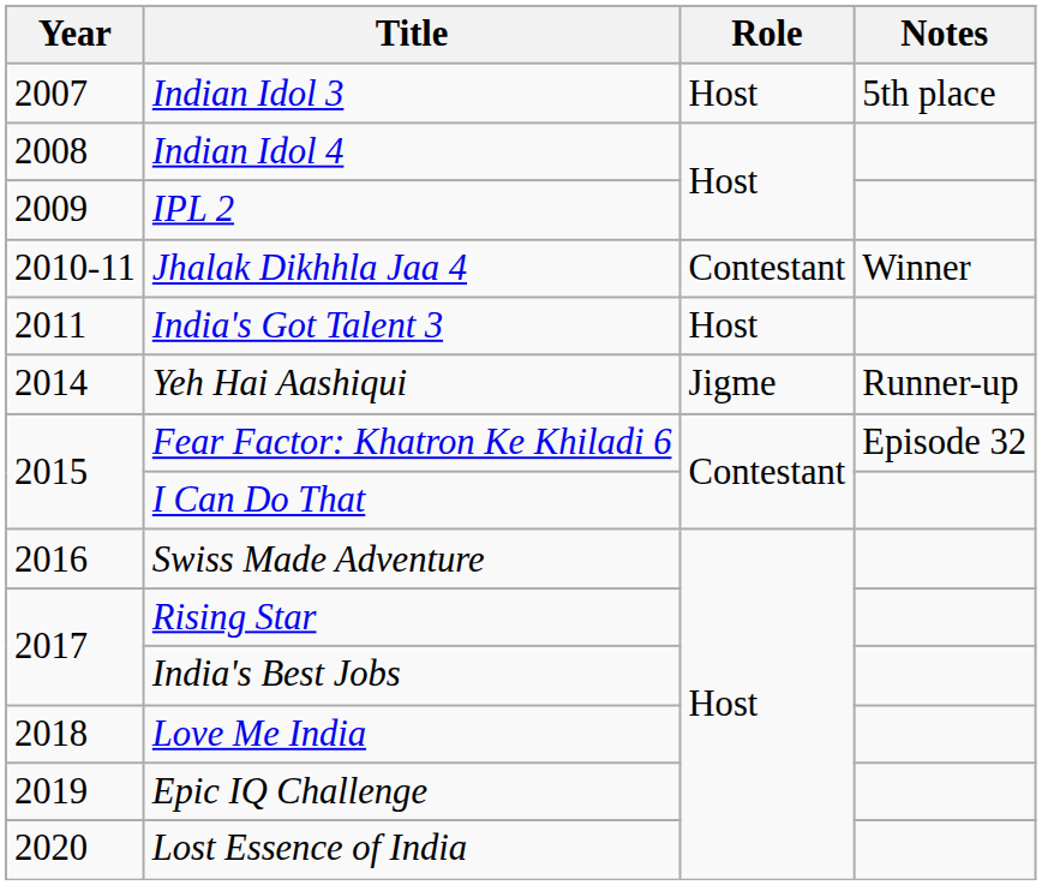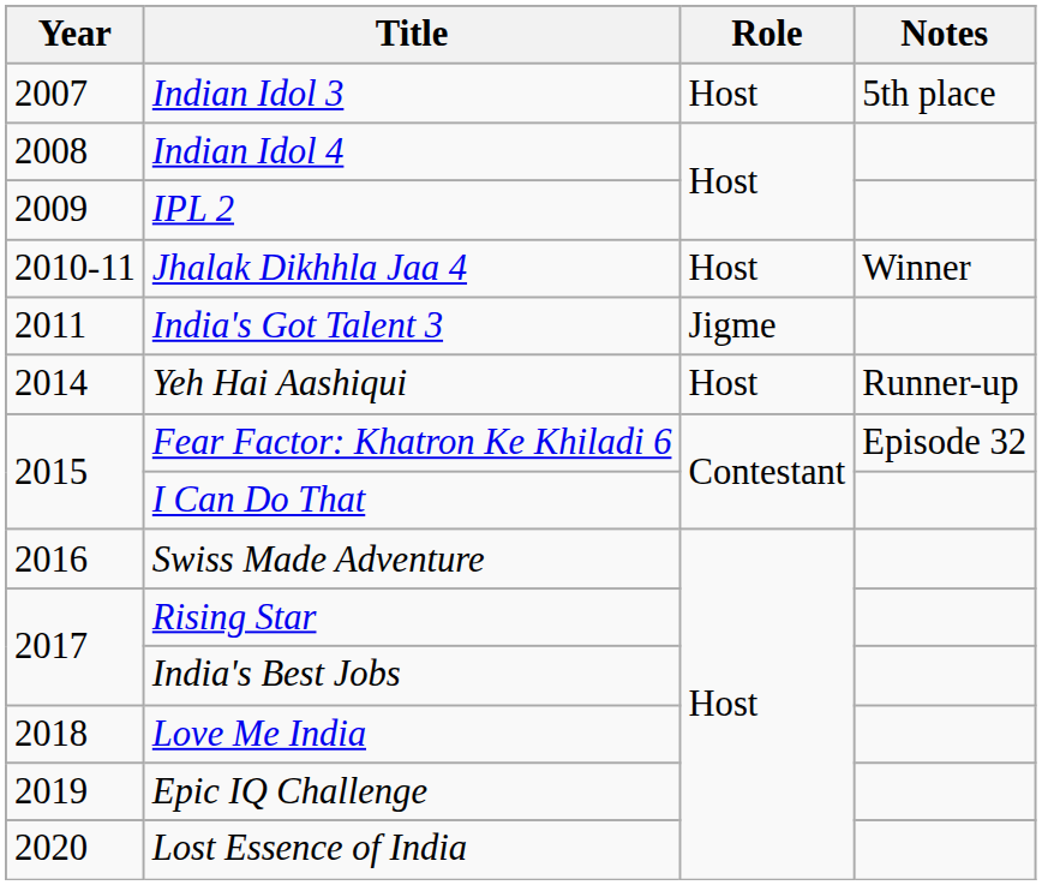Jhalak Dikhhla Jaa 4 | Role: Contestant -> Host
India's Got Talent 3 | Role: Host -> Jigme
Yeh Hai Aashiqui | Role: Jigme -> Host
